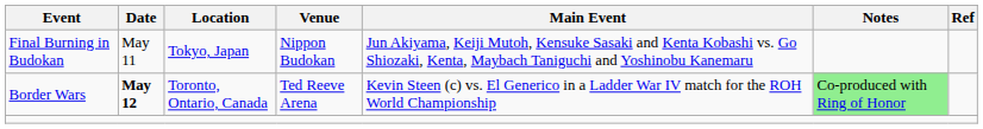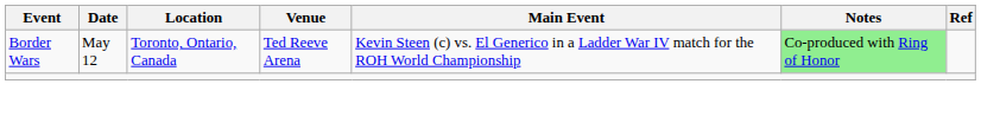- row: Final Burning in Budokan | May 11 | Tokyo, Japan | Nippon Budokan | Jun Akiyama, Keiji Mutoh, Kensuke Sasaki and Kenta Kobashi vs. Go Shiozaki, Kenta, Maybach Taniguchi and Yoshinobu Kanemaru
Border Wars | Date: bold -> normal
